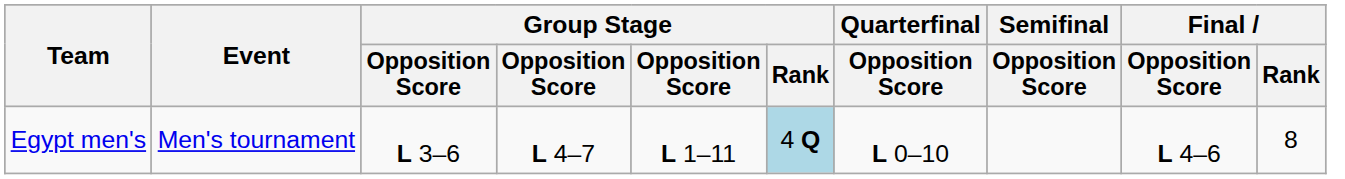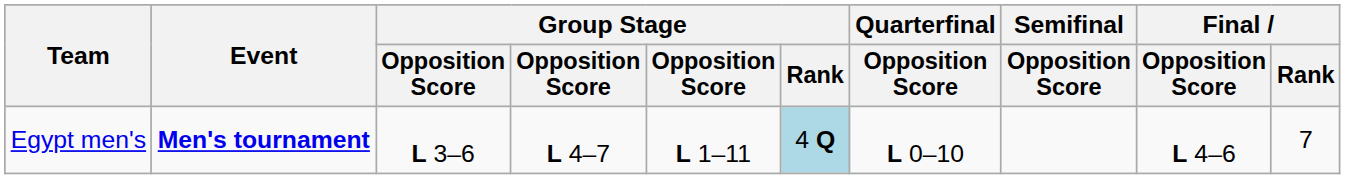Egypt men's | Event: normal -> bold
Egypt men's | Final / Rank: 8 -> 7
